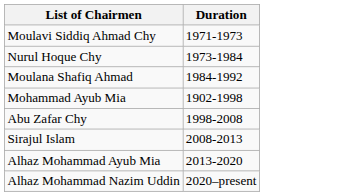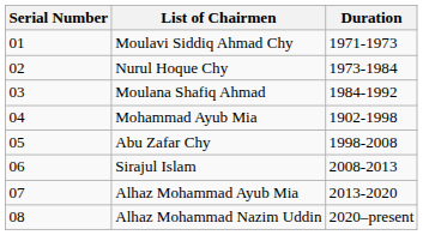+ column: Serial Number | 01 | 02 | 03 | 04 | 05 | 06 | 07 | 08
